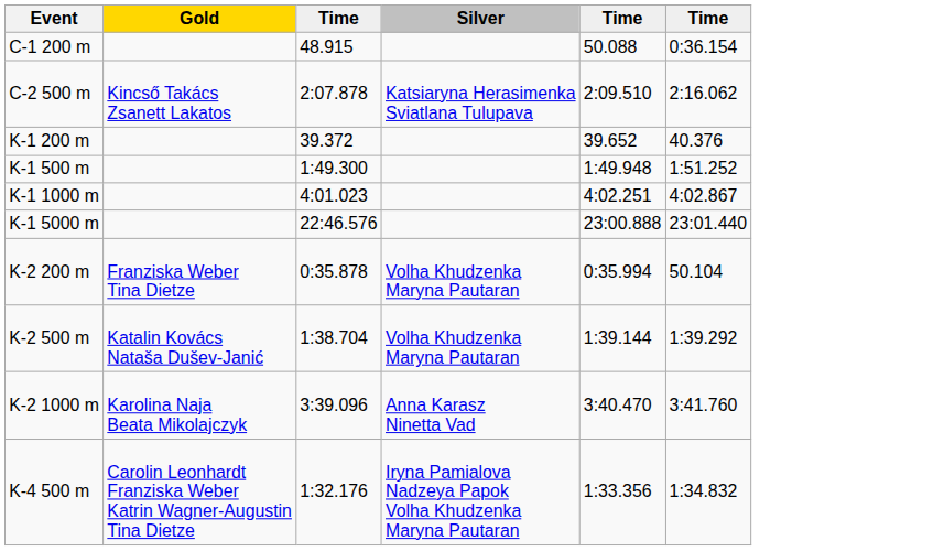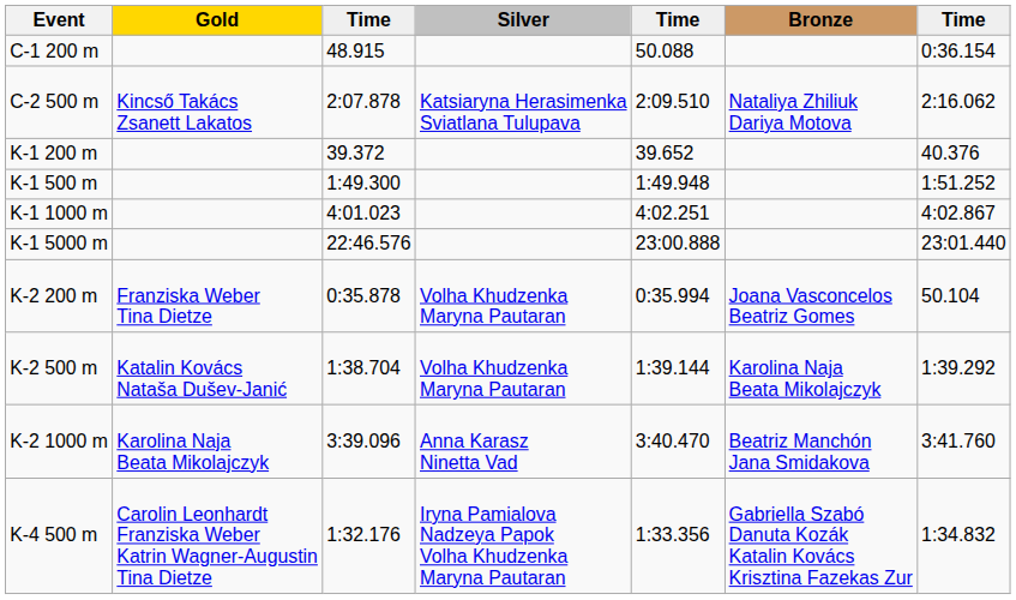+ column: Bronze | Nataliya Zhiliuk Dariya Motova | Joana Vasconcelos Beatriz Gomes | Karolina Naja Beata Mikolajczyk | Beatriz Manchón Jana Smidakova | Gabriella Szabó Danuta Kozák Katalin Kovács Krisztina Fazekas Zur
